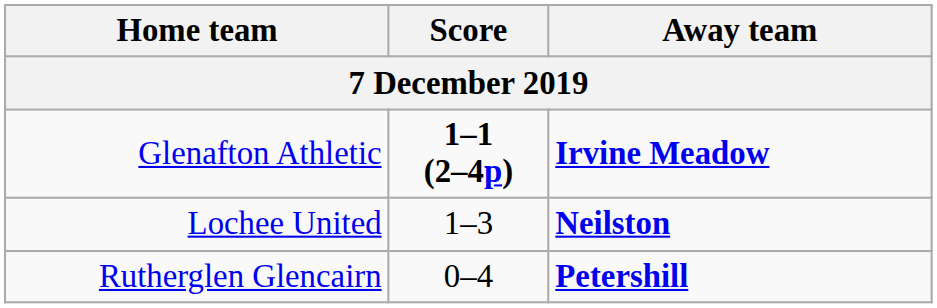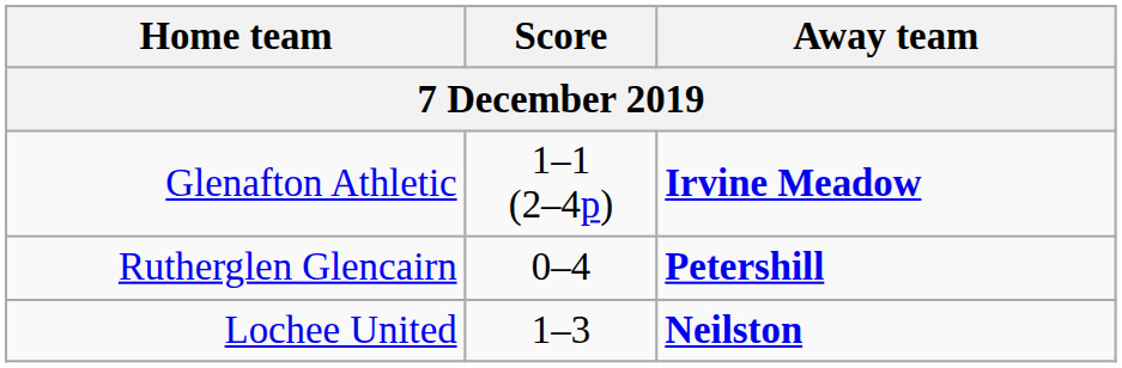Glenafton Athletic | Score: bold -> normal
rows swapped: Lochee United <-> Rutherglen Glencairn
